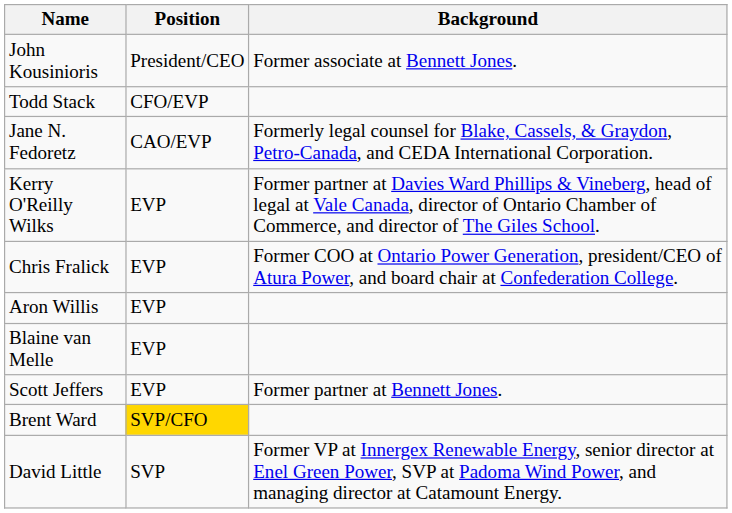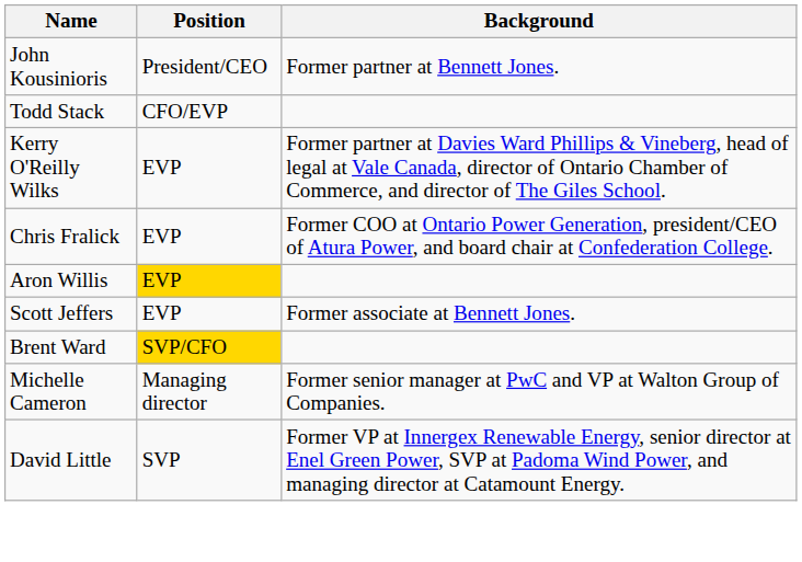John Kousinioris | Background: Former associate at Bennett Jones. -> Former partner at Bennett Jones.
- row: Jane N. Fedoretz | CAO/EVP | Formerly legal counsel for Blake, Cassels, & Graydon, Petro-Canada, and CEDA International Corporation.
Aron Willis | Position: no background -> gold background
- row: Blaine van Melle | EVP
Scott Jeffers | Background: Former partner at Bennett Jones. -> Former associate at Bennett Jones.
+ row: Michelle Cameron | Managing director | Former senior manager at PwC and VP at Walton Group of Companies.
